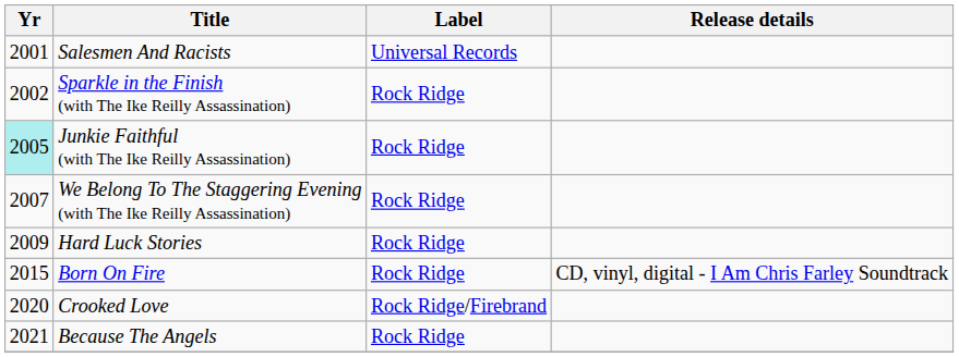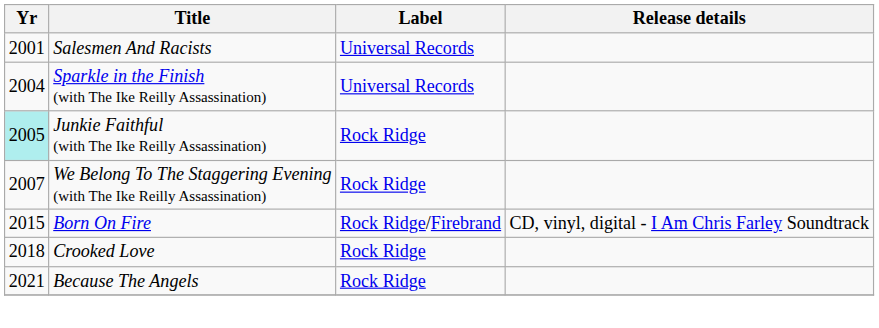Sparkle in the Finish (with The Ike Reilly Assassination) | Yr: 2002 -> 2004
Sparkle in the Finish (with The Ike Reilly Assassination) | Label: Rock Ridge -> Universal Records
- row: 2009 | Hard Luck Stories | Rock Ridge
Born On Fire | Label: Rock Ridge -> Rock Ridge/Firebrand
Crooked Love | Yr: 2020 -> 2018
Crooked Love | Label: Rock Ridge/Firebrand -> Rock Ridge
